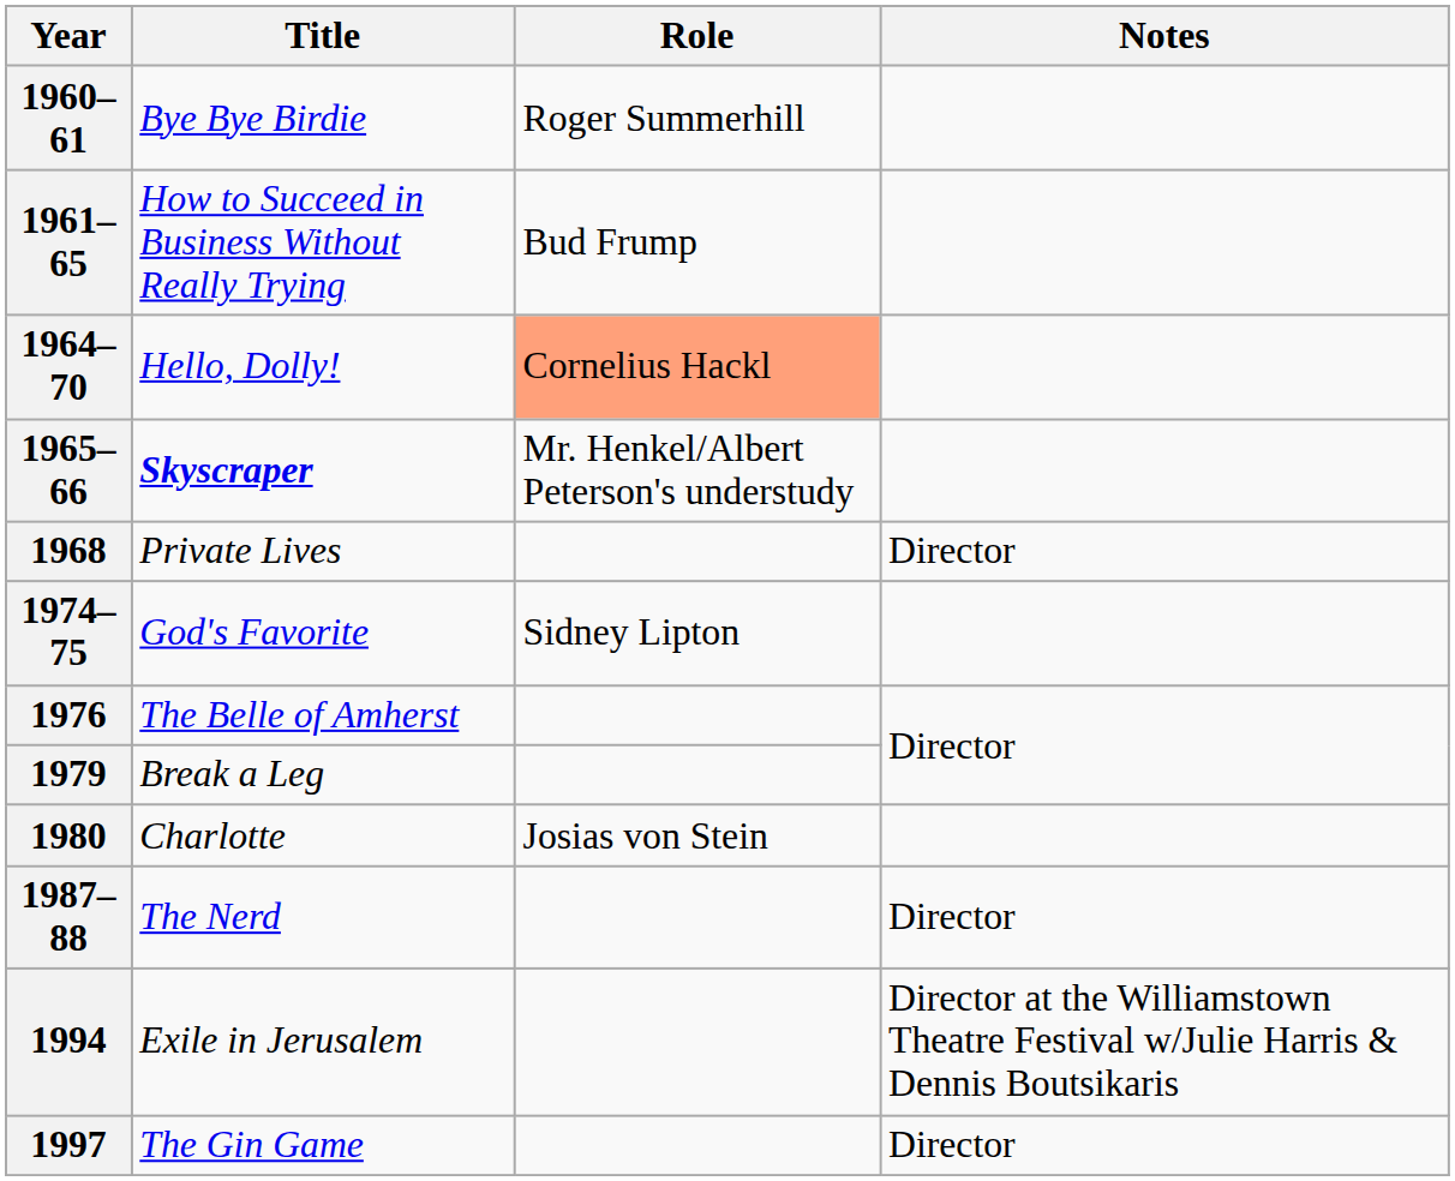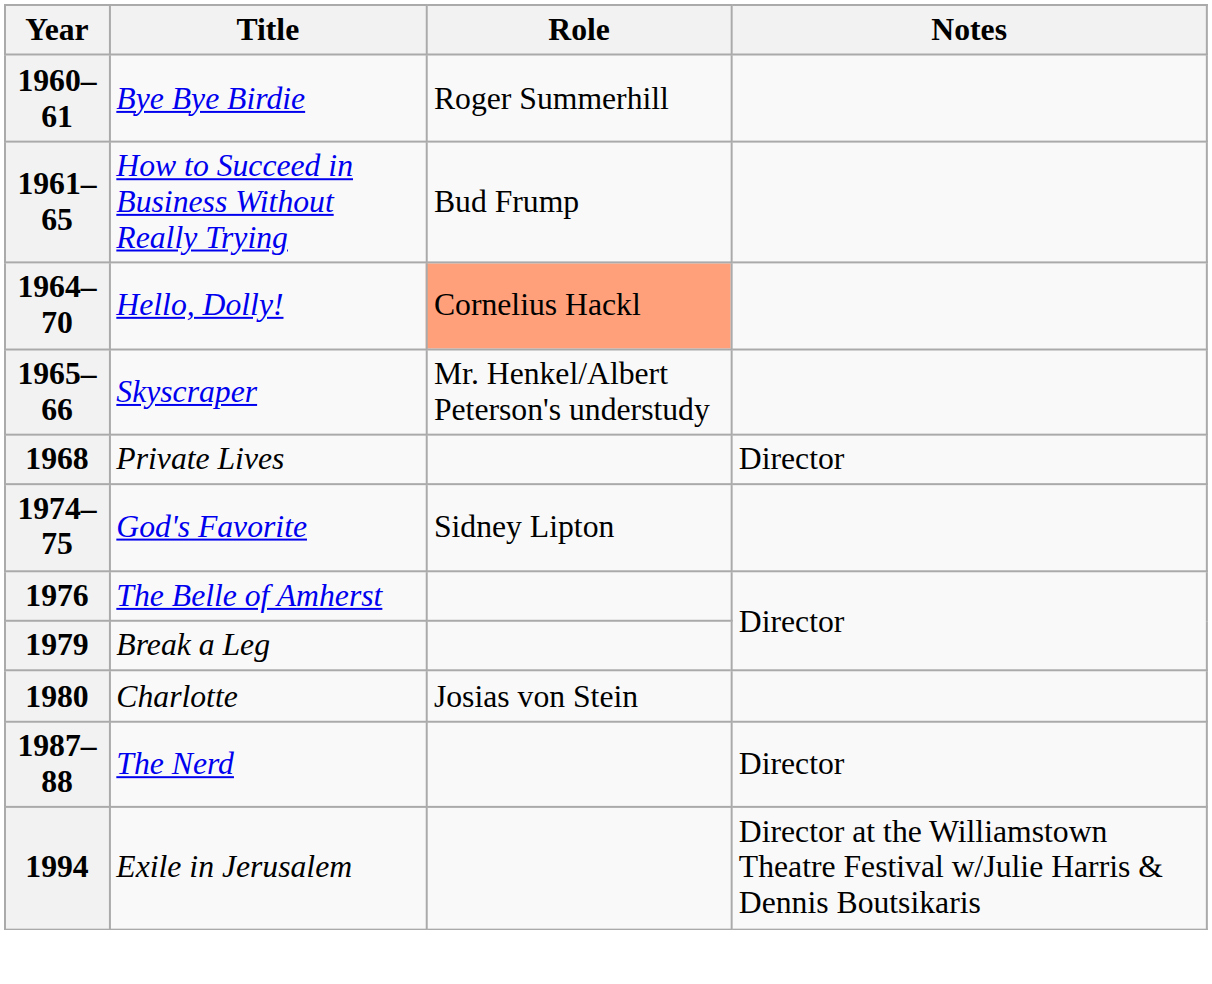1965–66 | Title: bold -> normal
- row: 1997 | The Gin Game | Director
